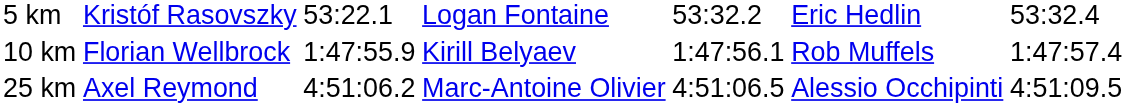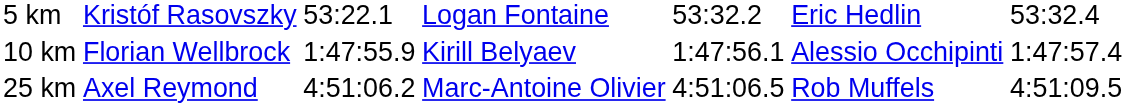10 km | column 6: Rob Muffels -> Alessio Occhipinti
25 km | column 6: Alessio Occhipinti -> Rob Muffels
